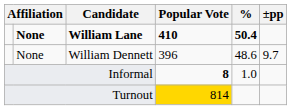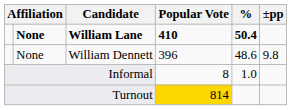William Dennett | ±pp: 9.7 -> 9.8
Informal | Popular Vote: bold -> normal
